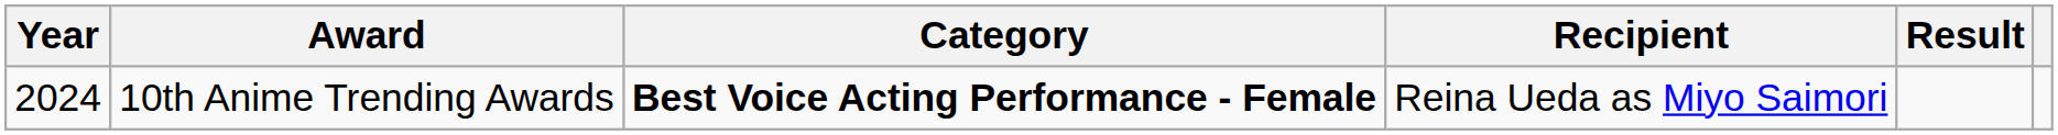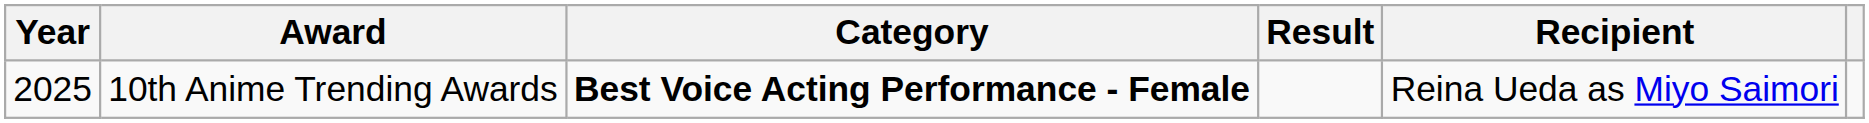columns swapped: Recipient <-> Result
10th Anime Trending Awards | Year: 2024 -> 2025
